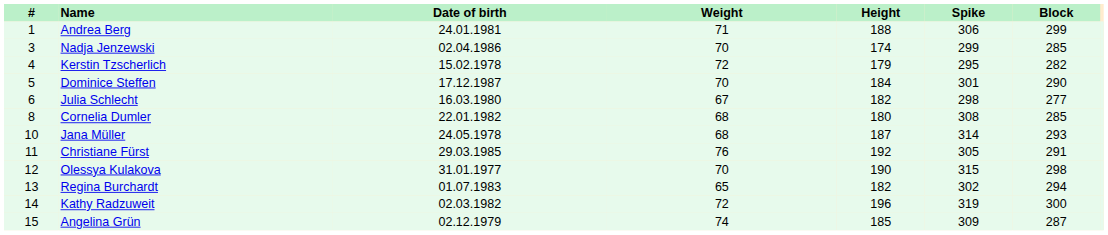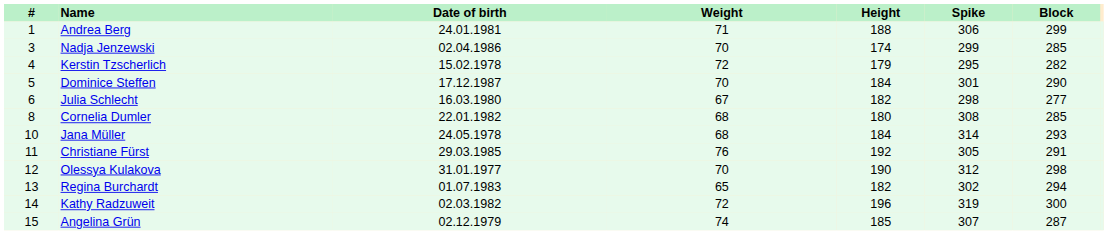Jana Müller | Height: 187 -> 184
Olessya Kulakova | Spike: 315 -> 312
Angelina Grün | Spike: 309 -> 307
